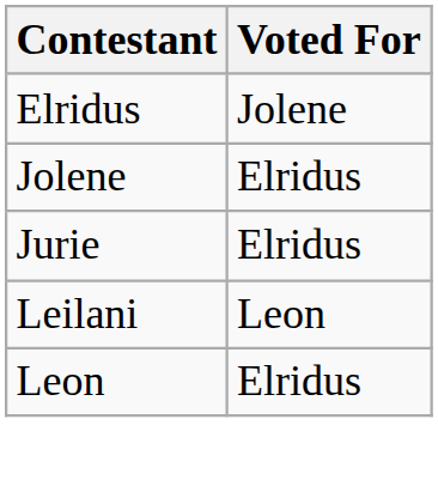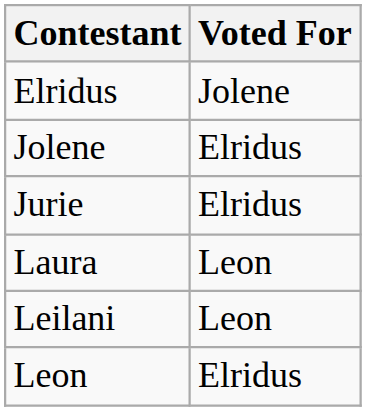+ row: Laura | Leon
